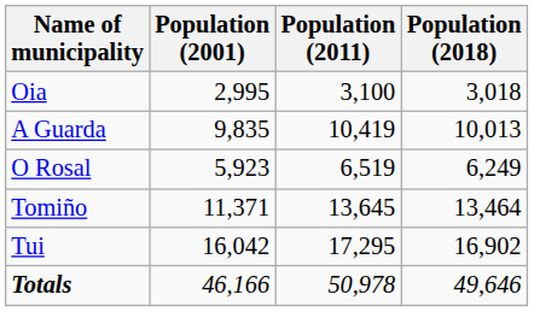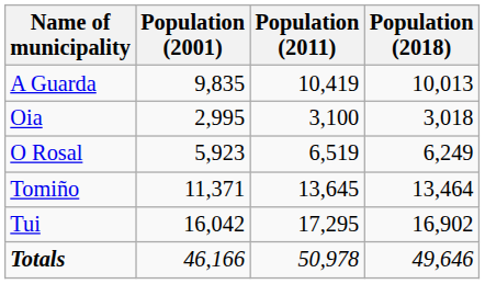rows swapped: A Guarda <-> Oia
